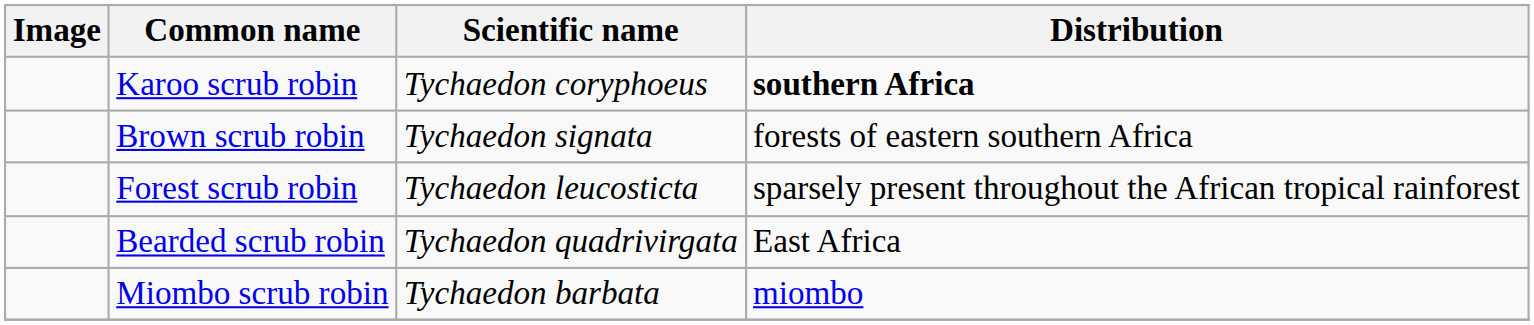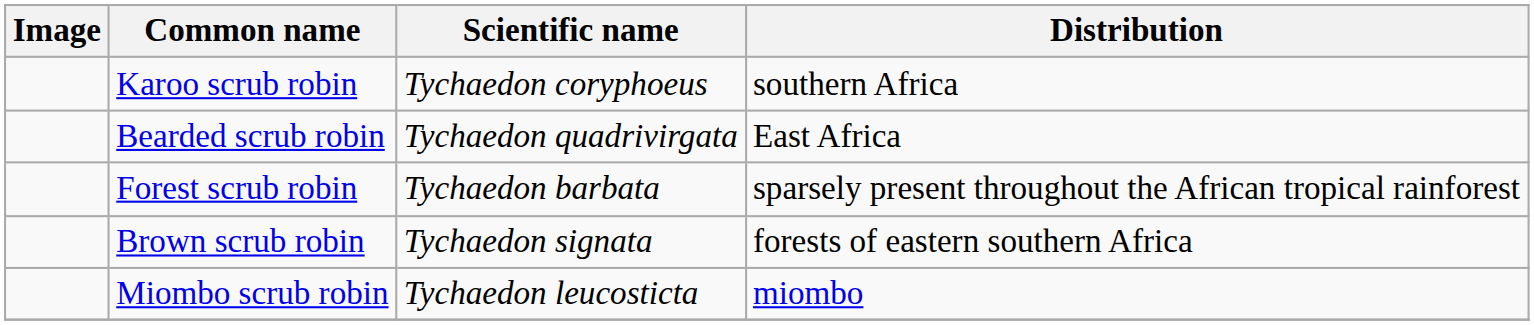Karoo scrub robin | Distribution: bold -> normal
rows swapped: Brown scrub robin <-> Bearded scrub robin
Forest scrub robin | Scientific name: Tychaedon leucosticta -> Tychaedon barbata
Miombo scrub robin | Scientific name: Tychaedon barbata -> Tychaedon leucosticta
